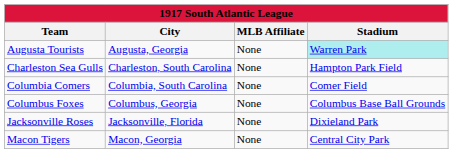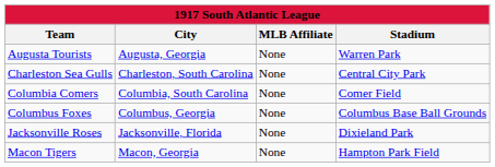Augusta Tourists | Stadium: paleturquoise background -> no background
Charleston Sea Gulls | Stadium: Hampton Park Field -> Central City Park
Macon Tigers | Stadium: Central City Park -> Hampton Park Field
